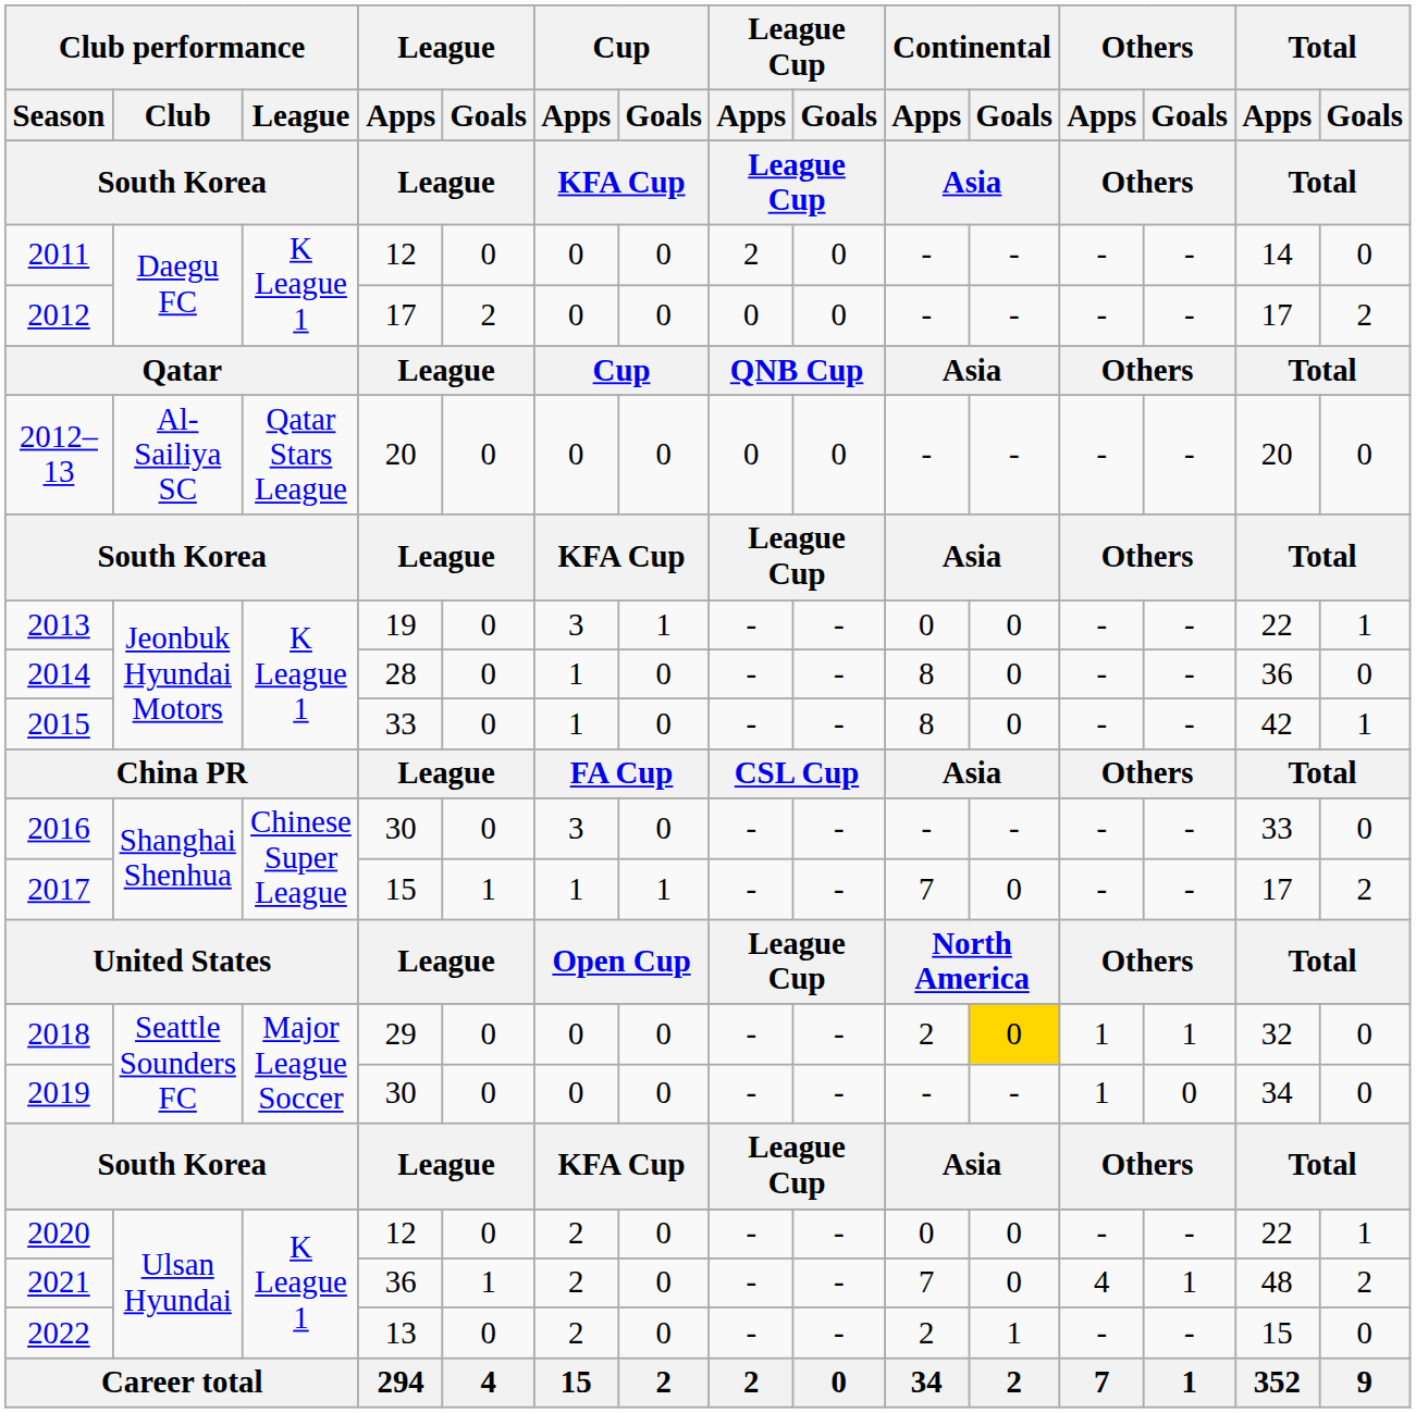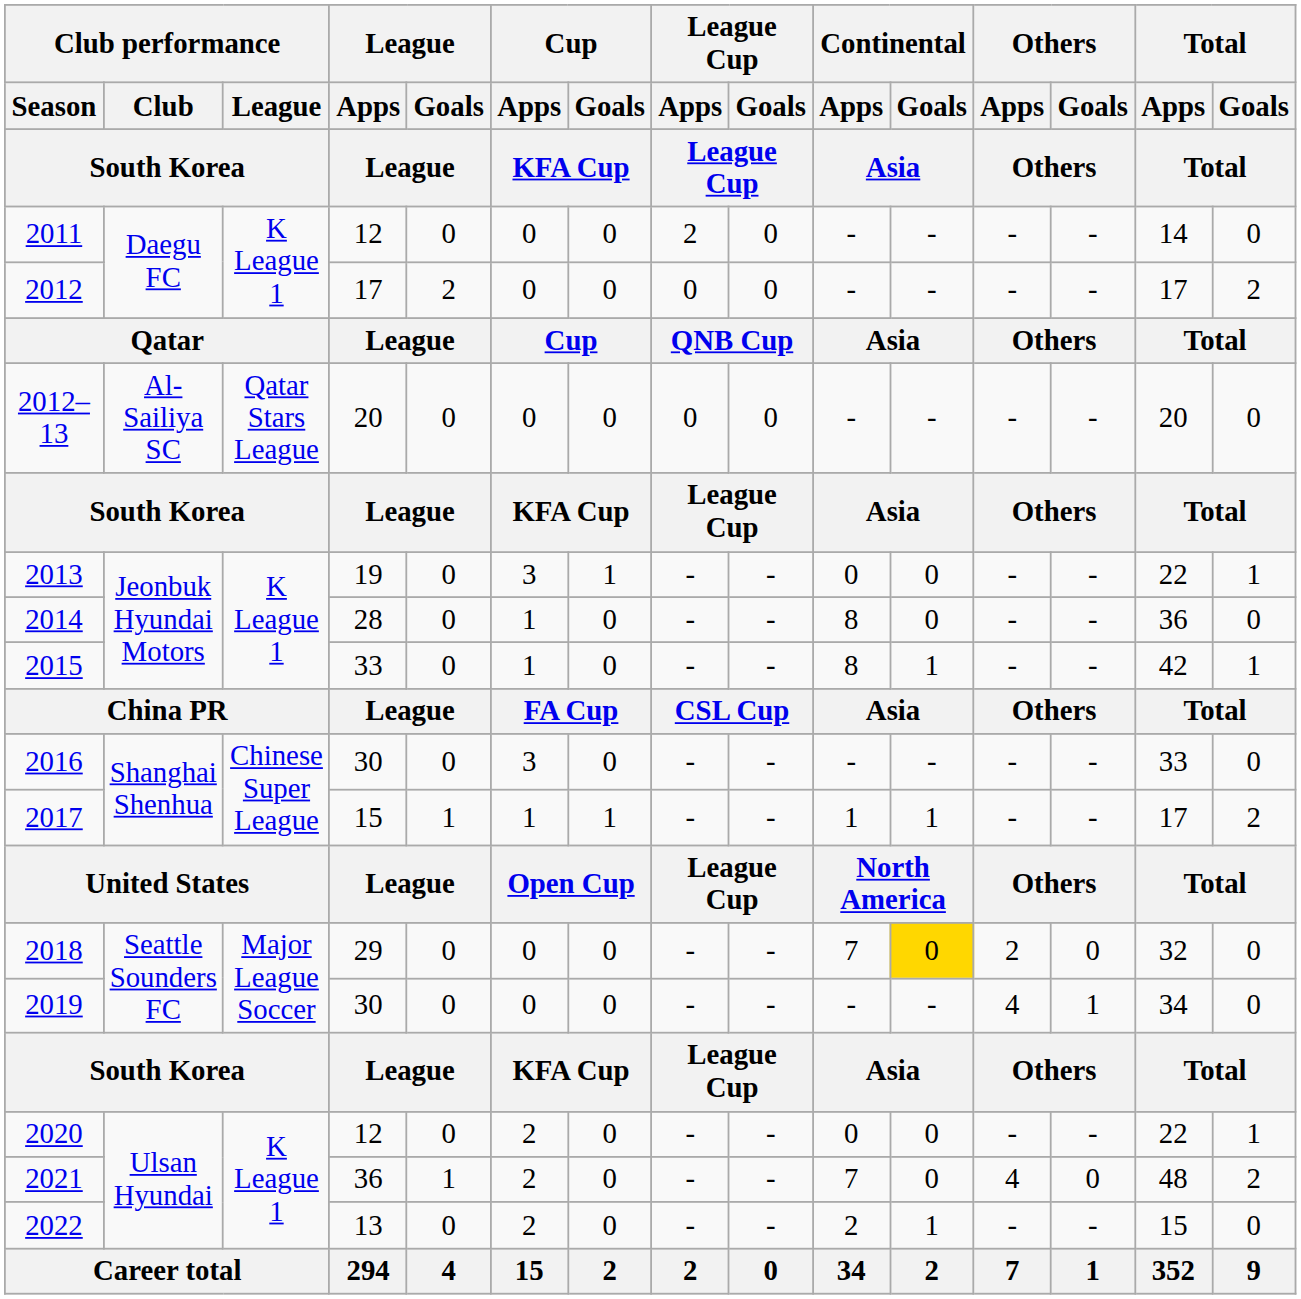2015 | Continental / Goals / Asia: 0 -> 1
2017 | Continental / Apps / Asia: 7 -> 1
2017 | Continental / Goals / Asia: 0 -> 1
2018 | Continental / Apps / Asia: 2 -> 7
2018 | Others / Apps / Others: 1 -> 2
2018 | Others / Goals / Others: 1 -> 0
2019 | Others / Apps / Others: 1 -> 4
2019 | Others / Goals / Others: 0 -> 1
2021 | Others / Goals / Others: 1 -> 0
